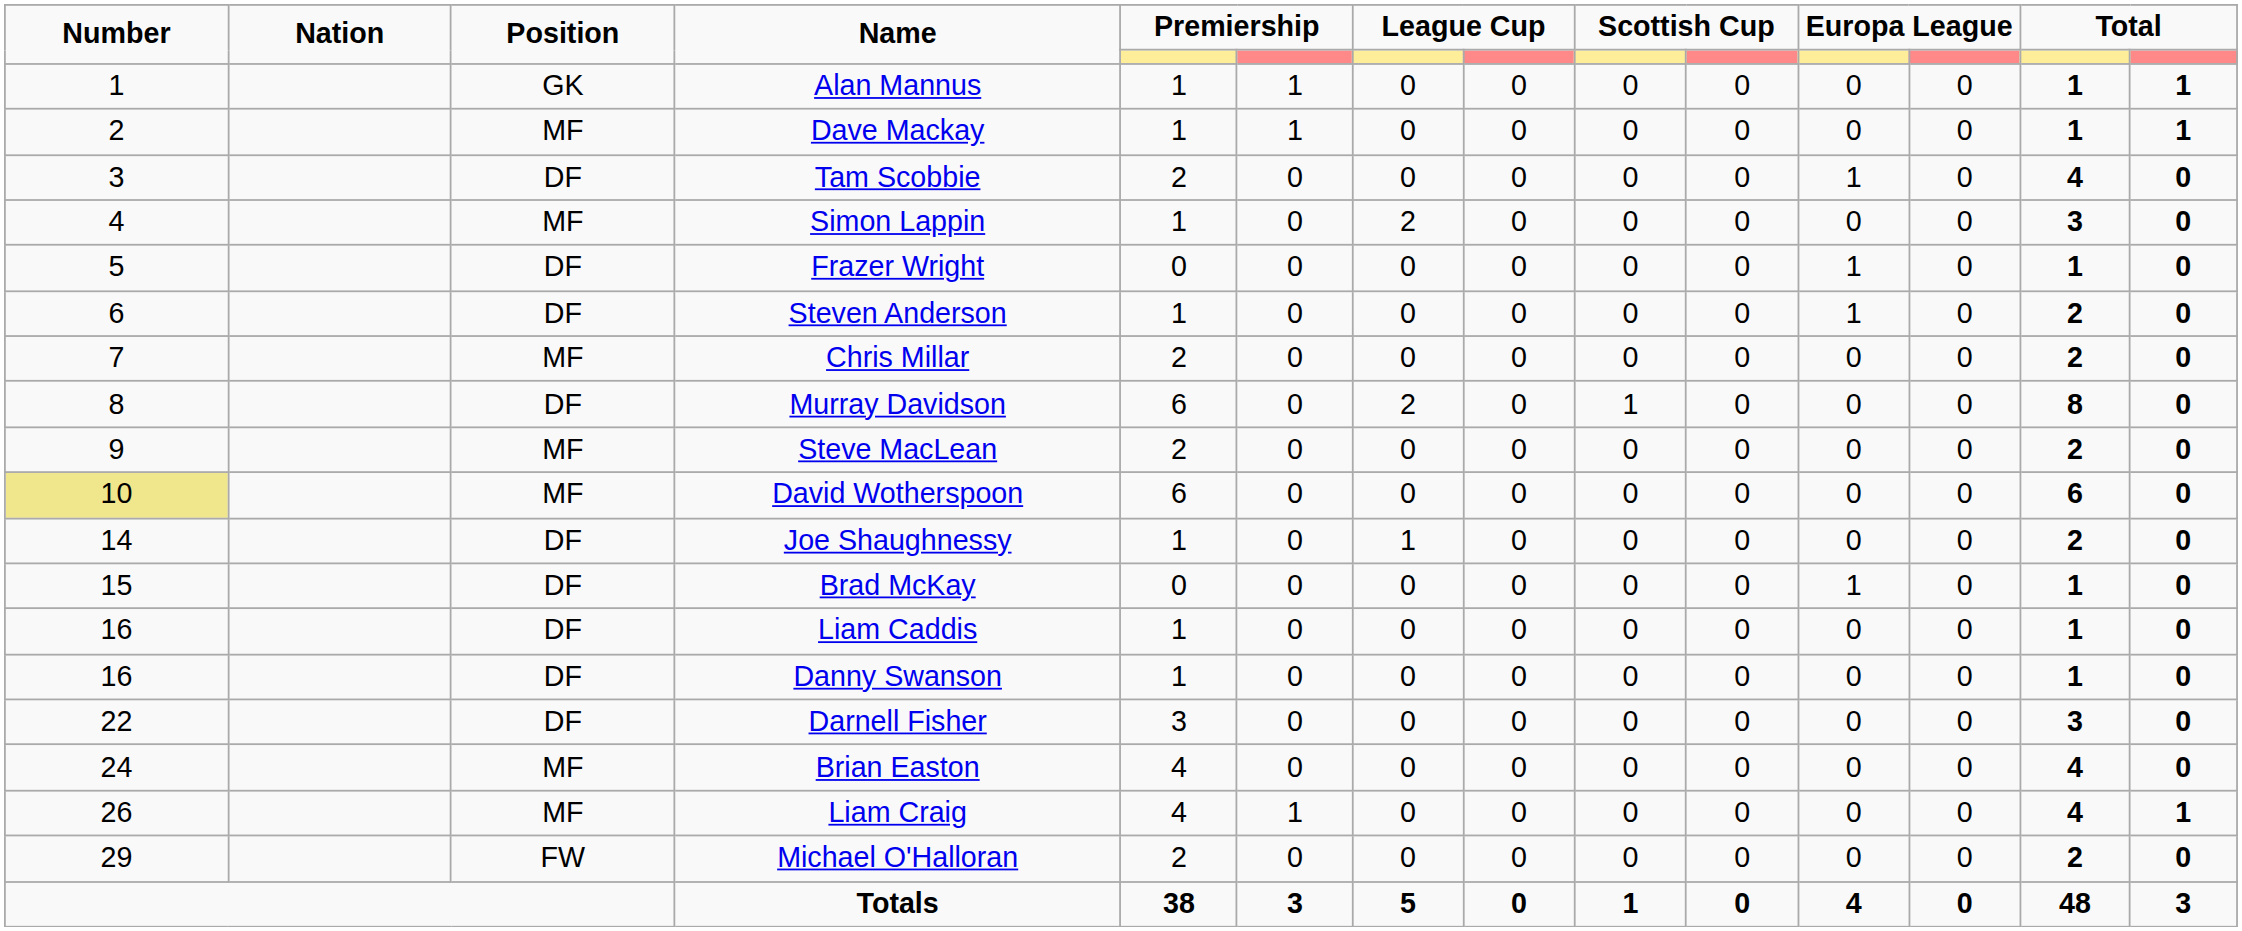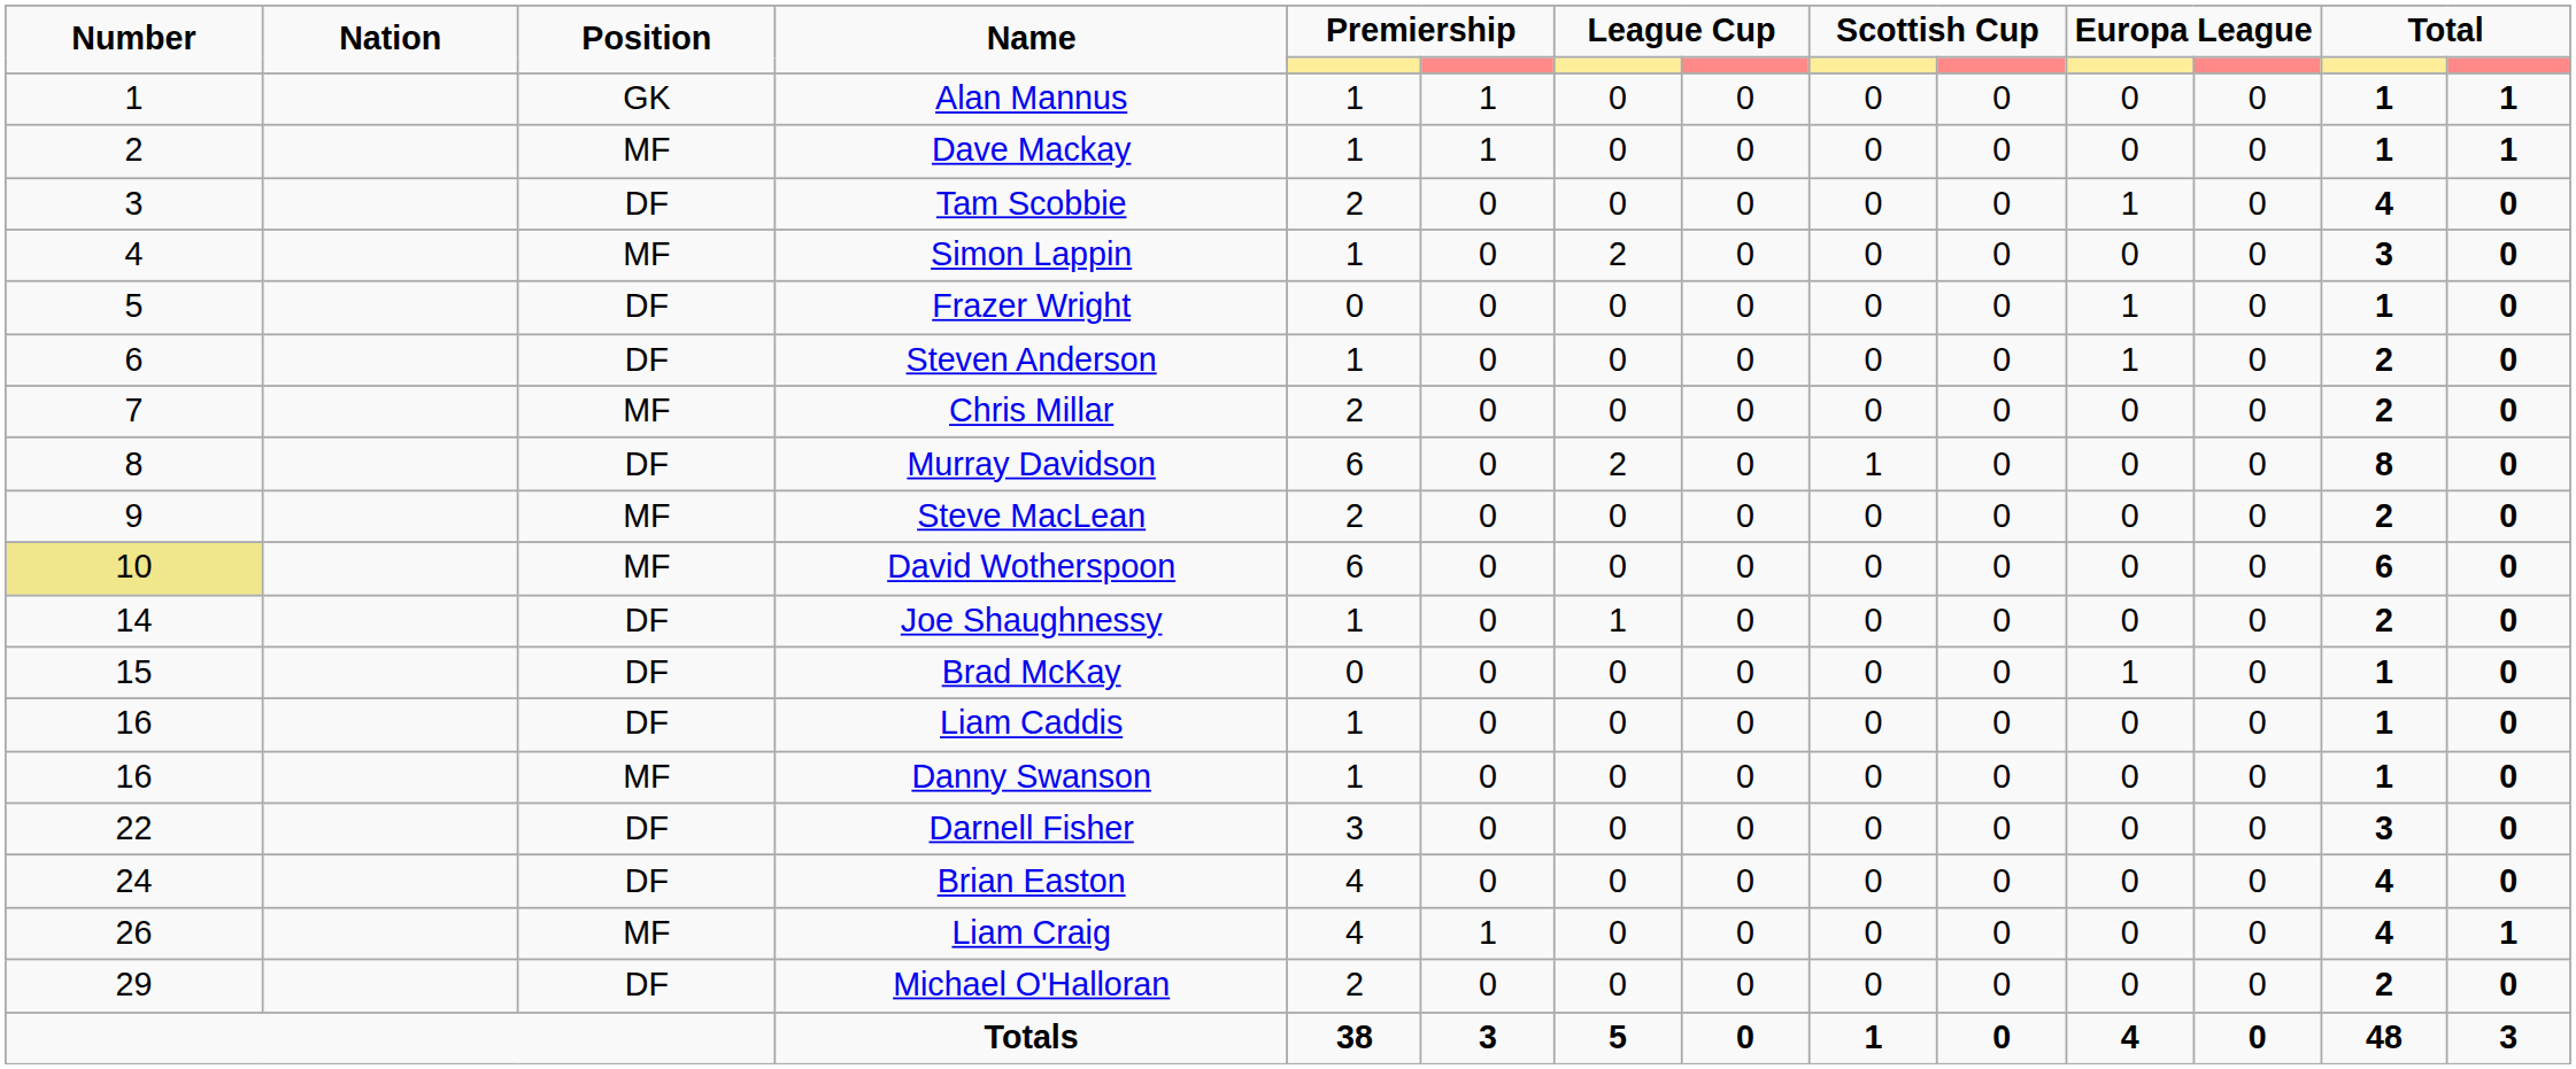Danny Swanson | Position: DF -> MF
Brian Easton | Position: MF -> DF
Michael O'Halloran | Position: FW -> DF
